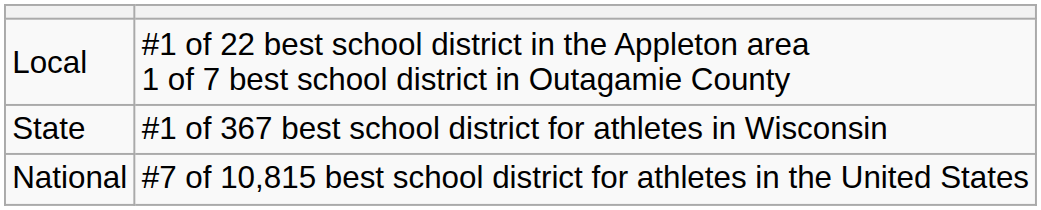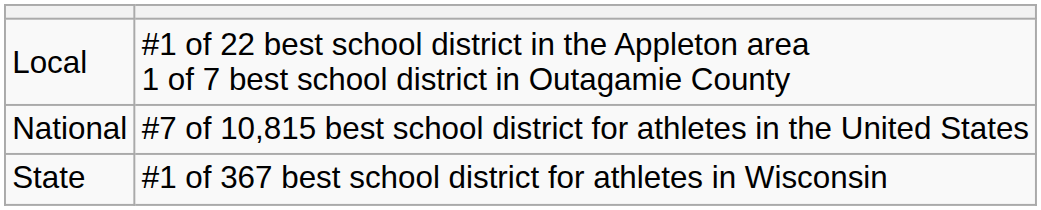rows swapped: State <-> National
